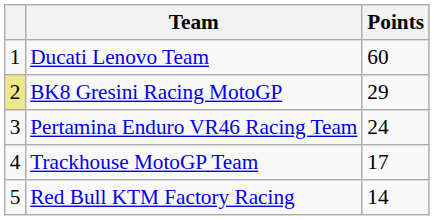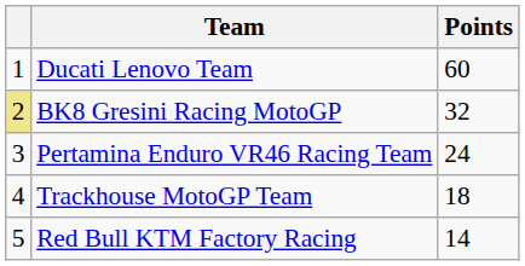BK8 Gresini Racing MotoGP | Points: 29 -> 32
Trackhouse MotoGP Team | Points: 17 -> 18
